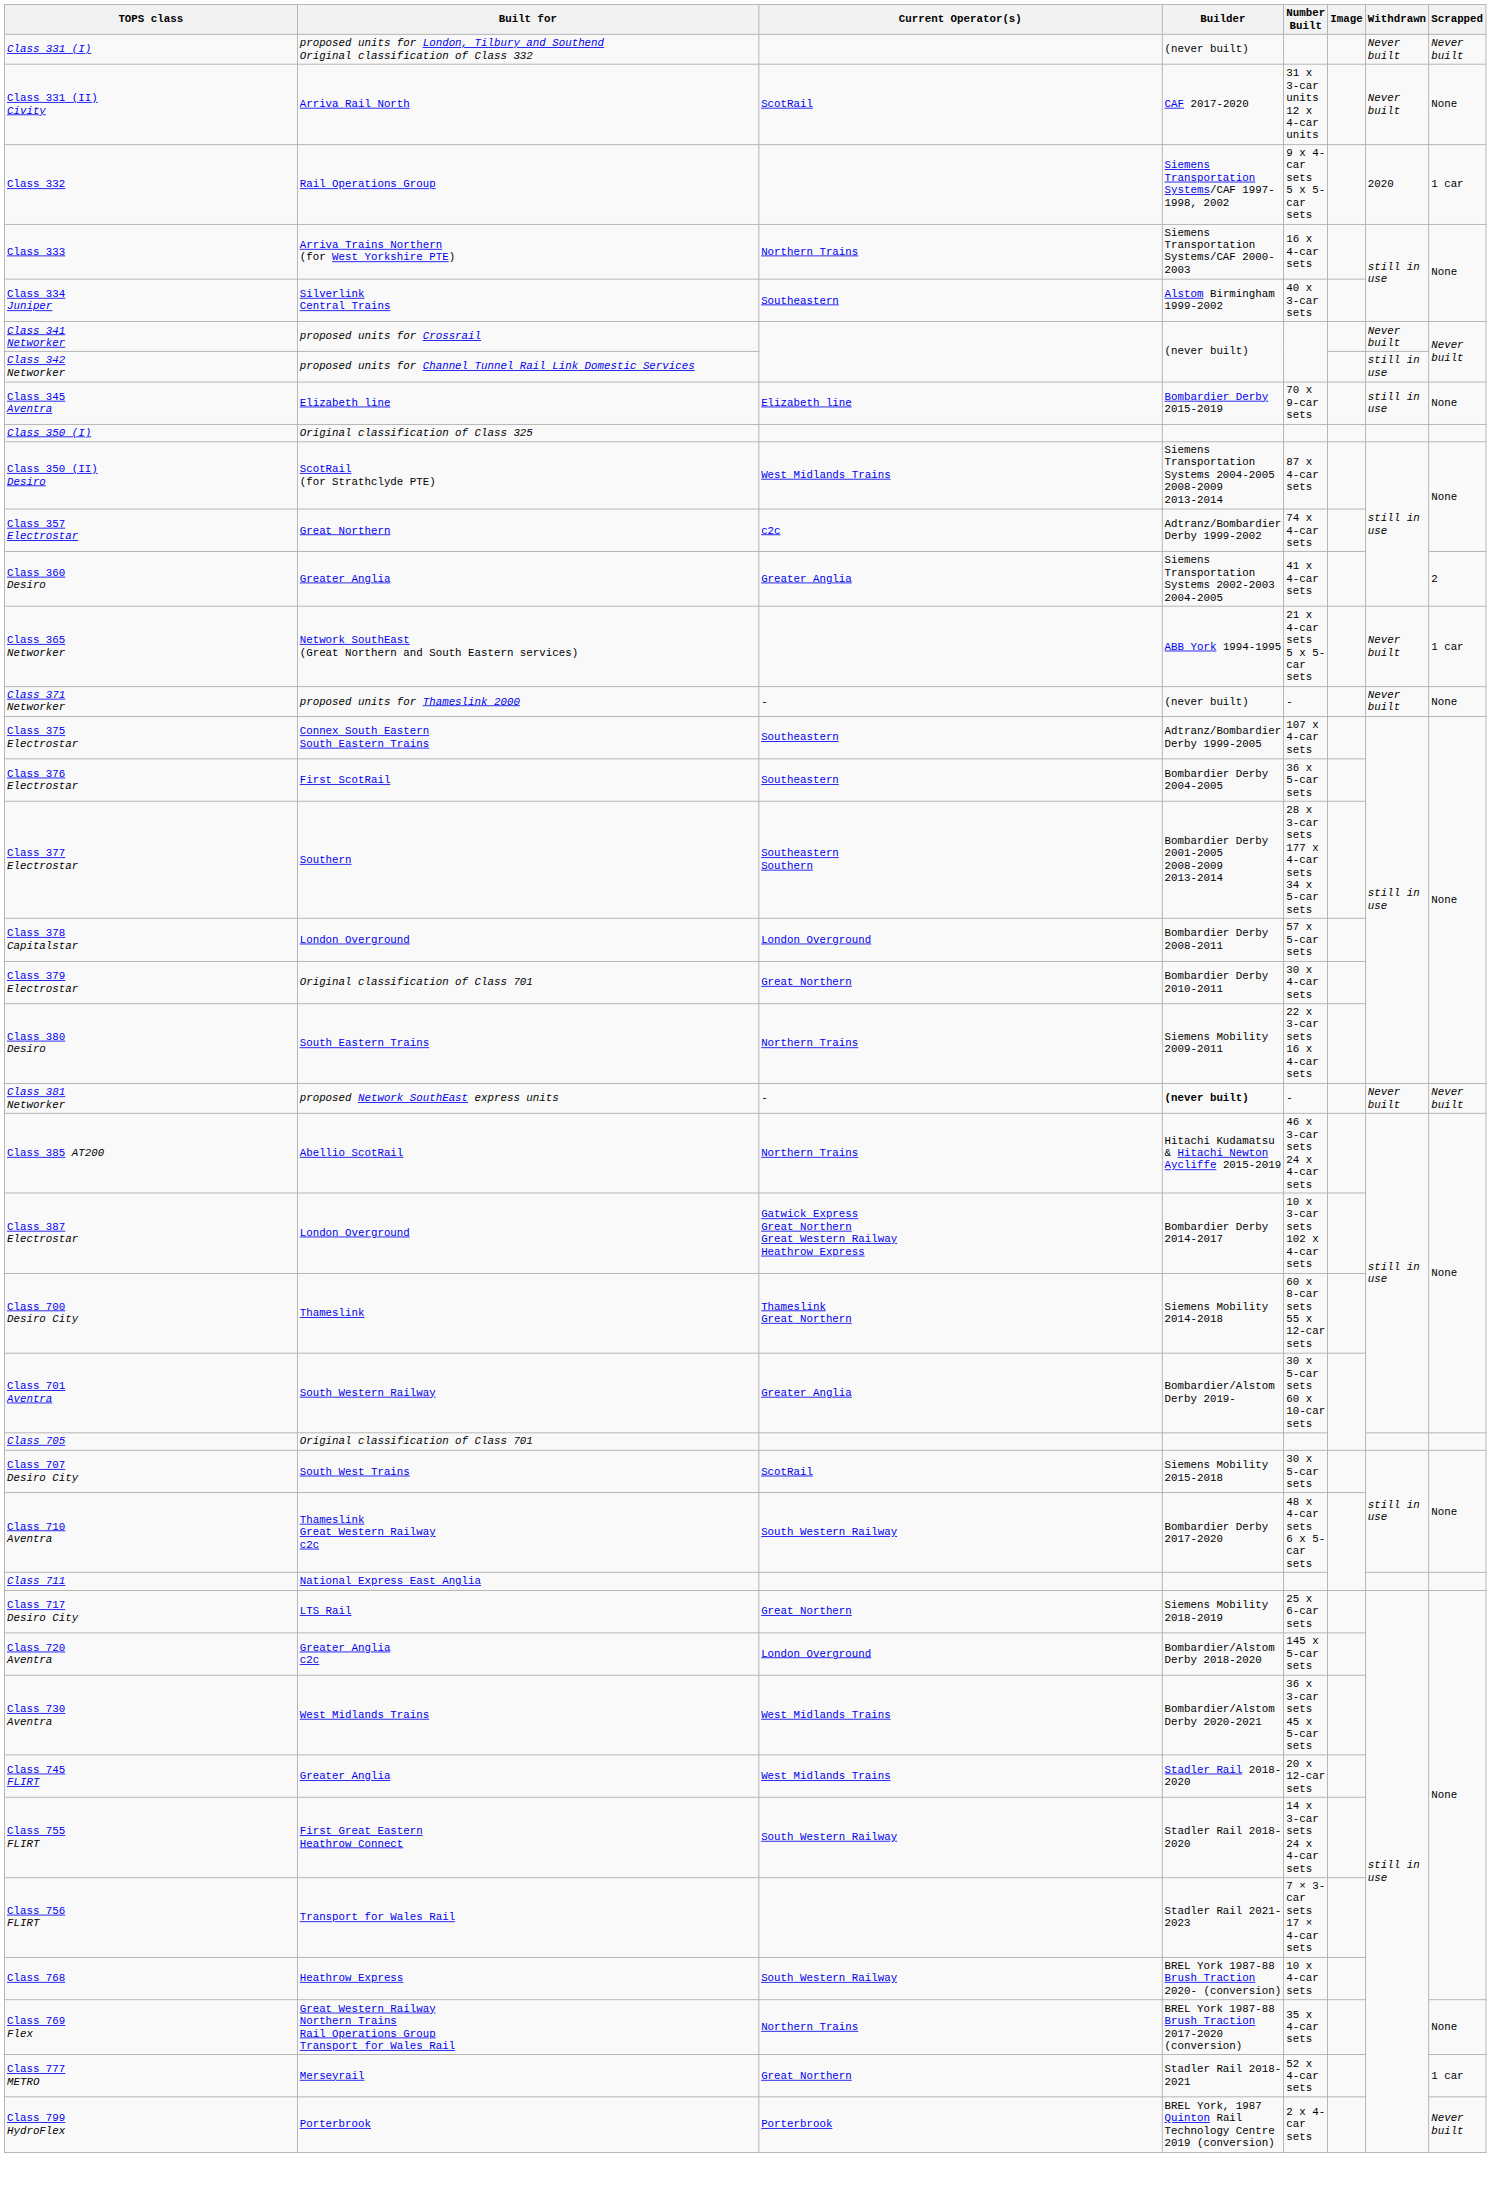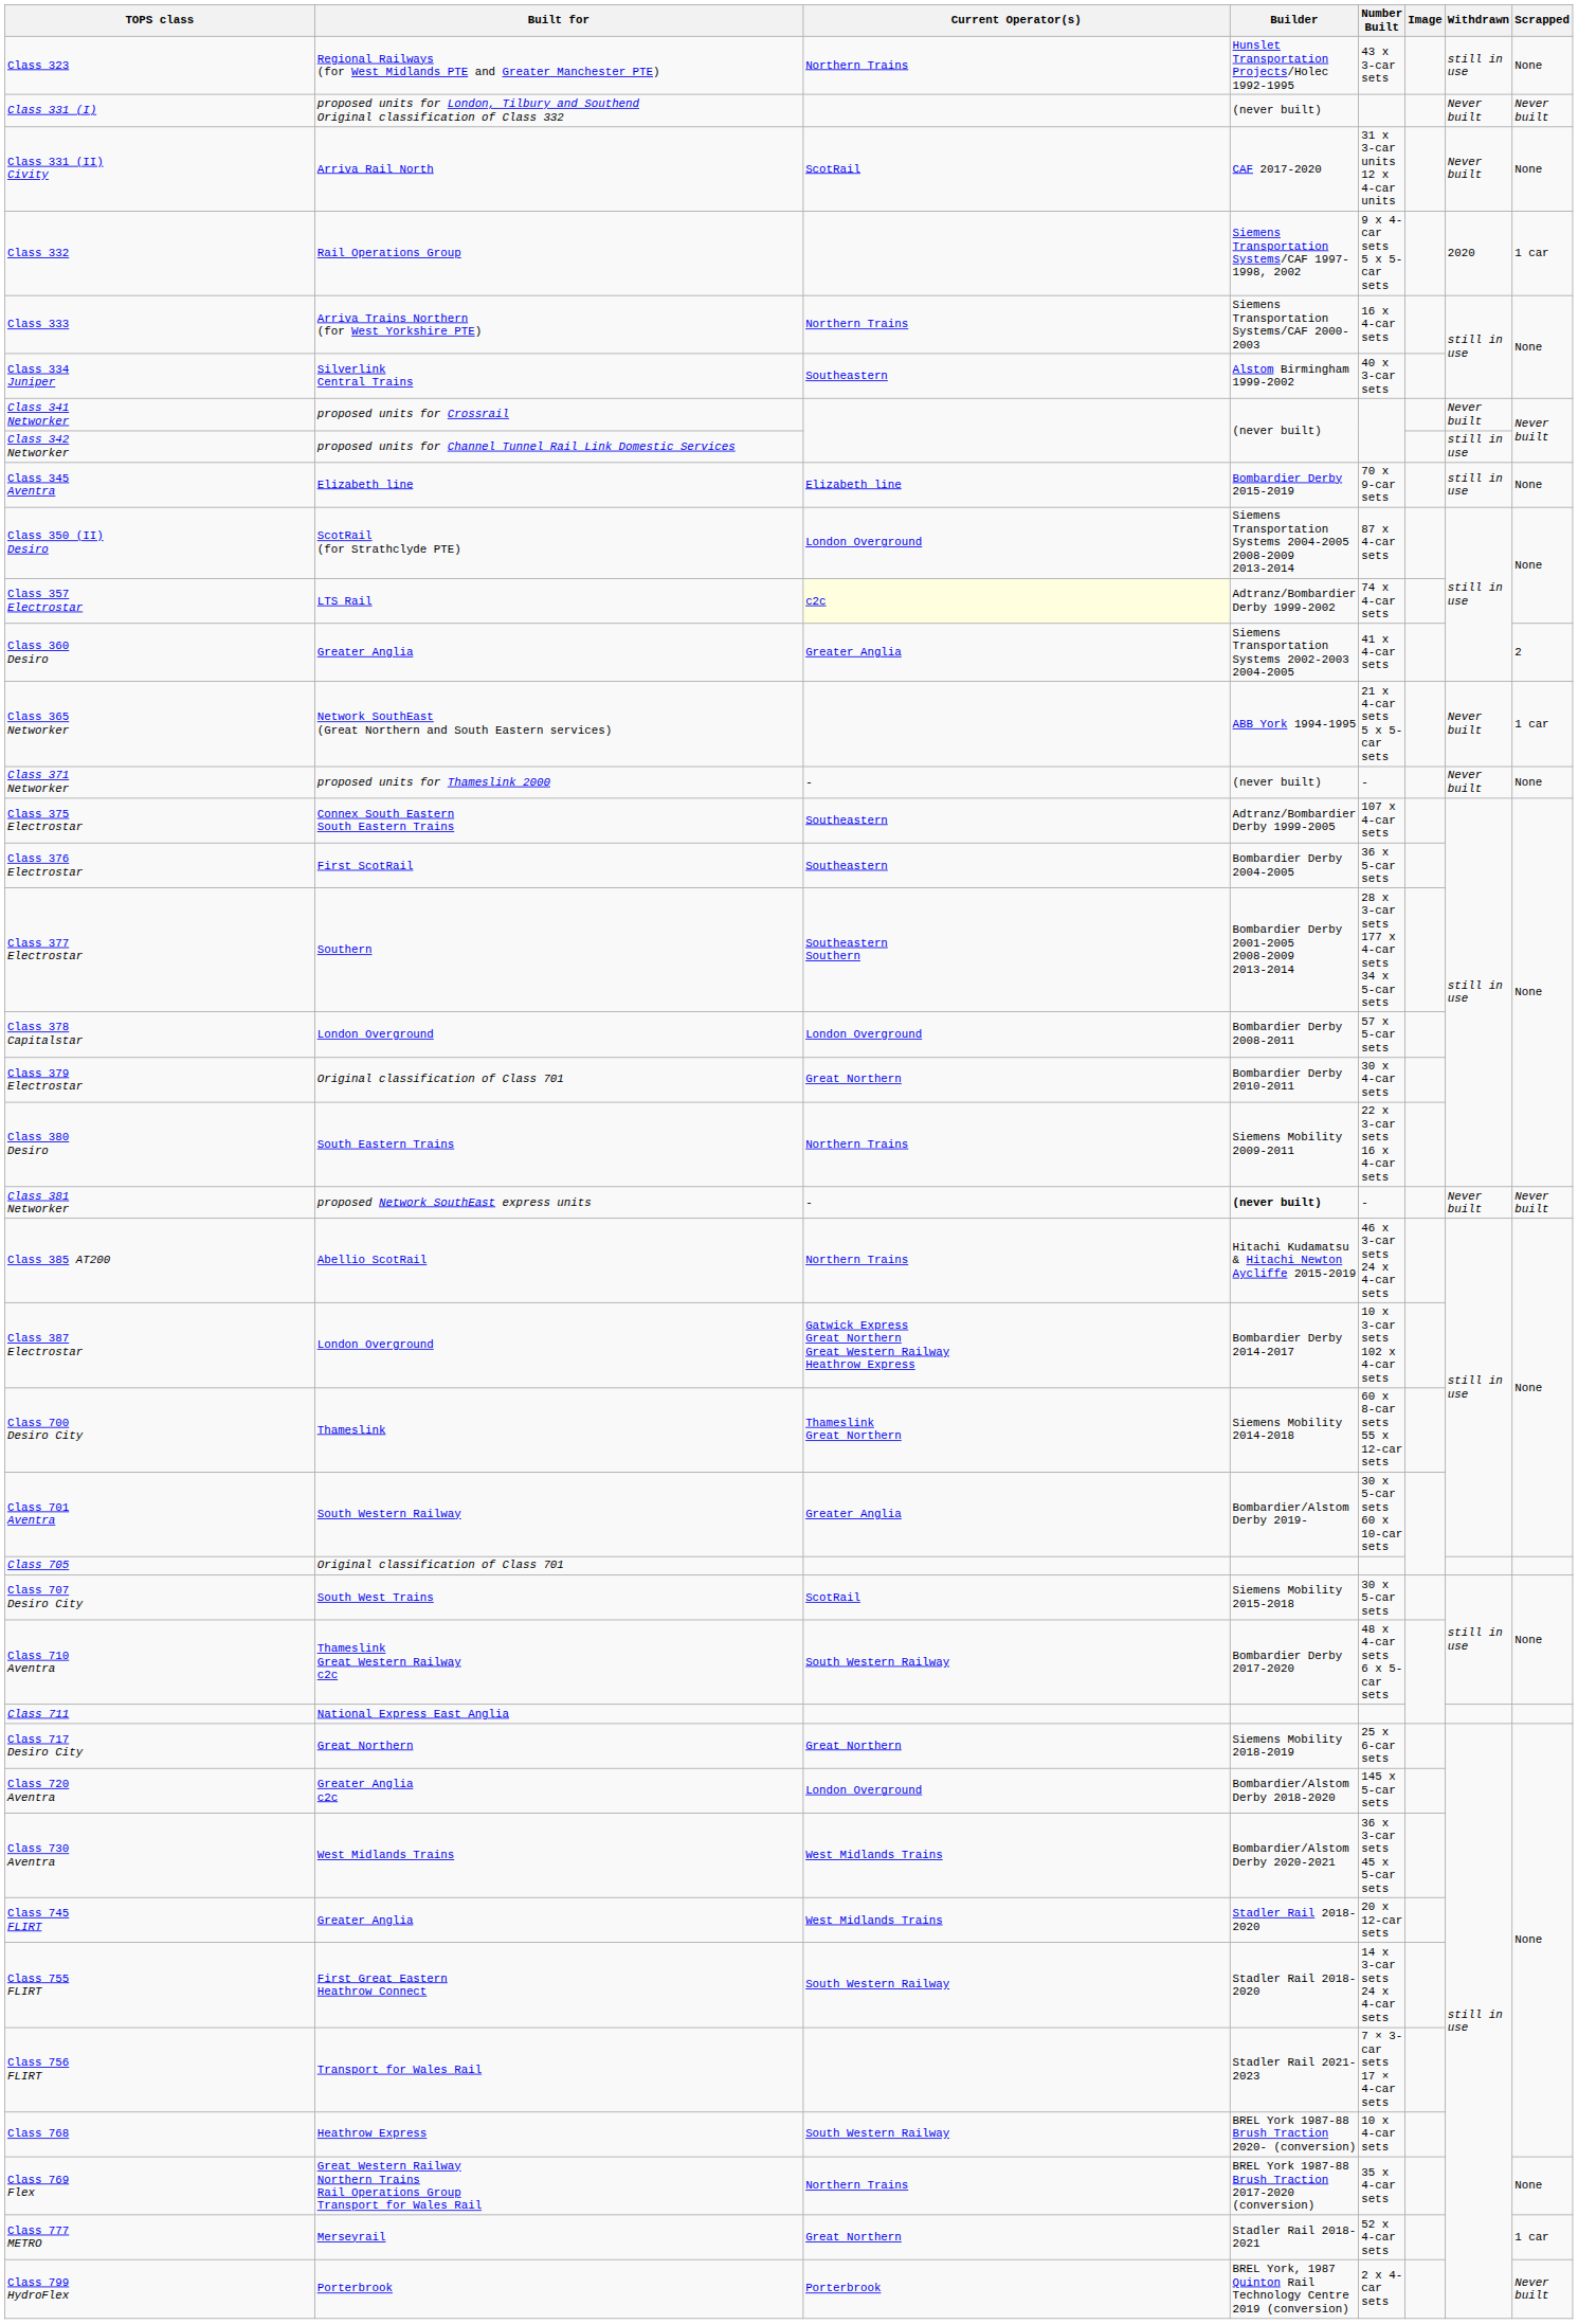+ row: Class 323 | Regional Railways (for West Midlands PTE and Greater Manchester PTE) | Northern Trains | Hunslet Transportation Projects/Holec 1992-1995 | 43 x 3-car sets | still in use | None
- row: Class 350 (I) | Original classification of Class 325
Class 350 (II) Desiro | Current Operator(s): West Midlands Trains -> London Overground
Class 357 Electrostar | Built for: Great Northern -> LTS Rail
Class 357 Electrostar | Current Operator(s): no background -> lightyellow background
Class 717 Desiro City | Built for: LTS Rail -> Great Northern
